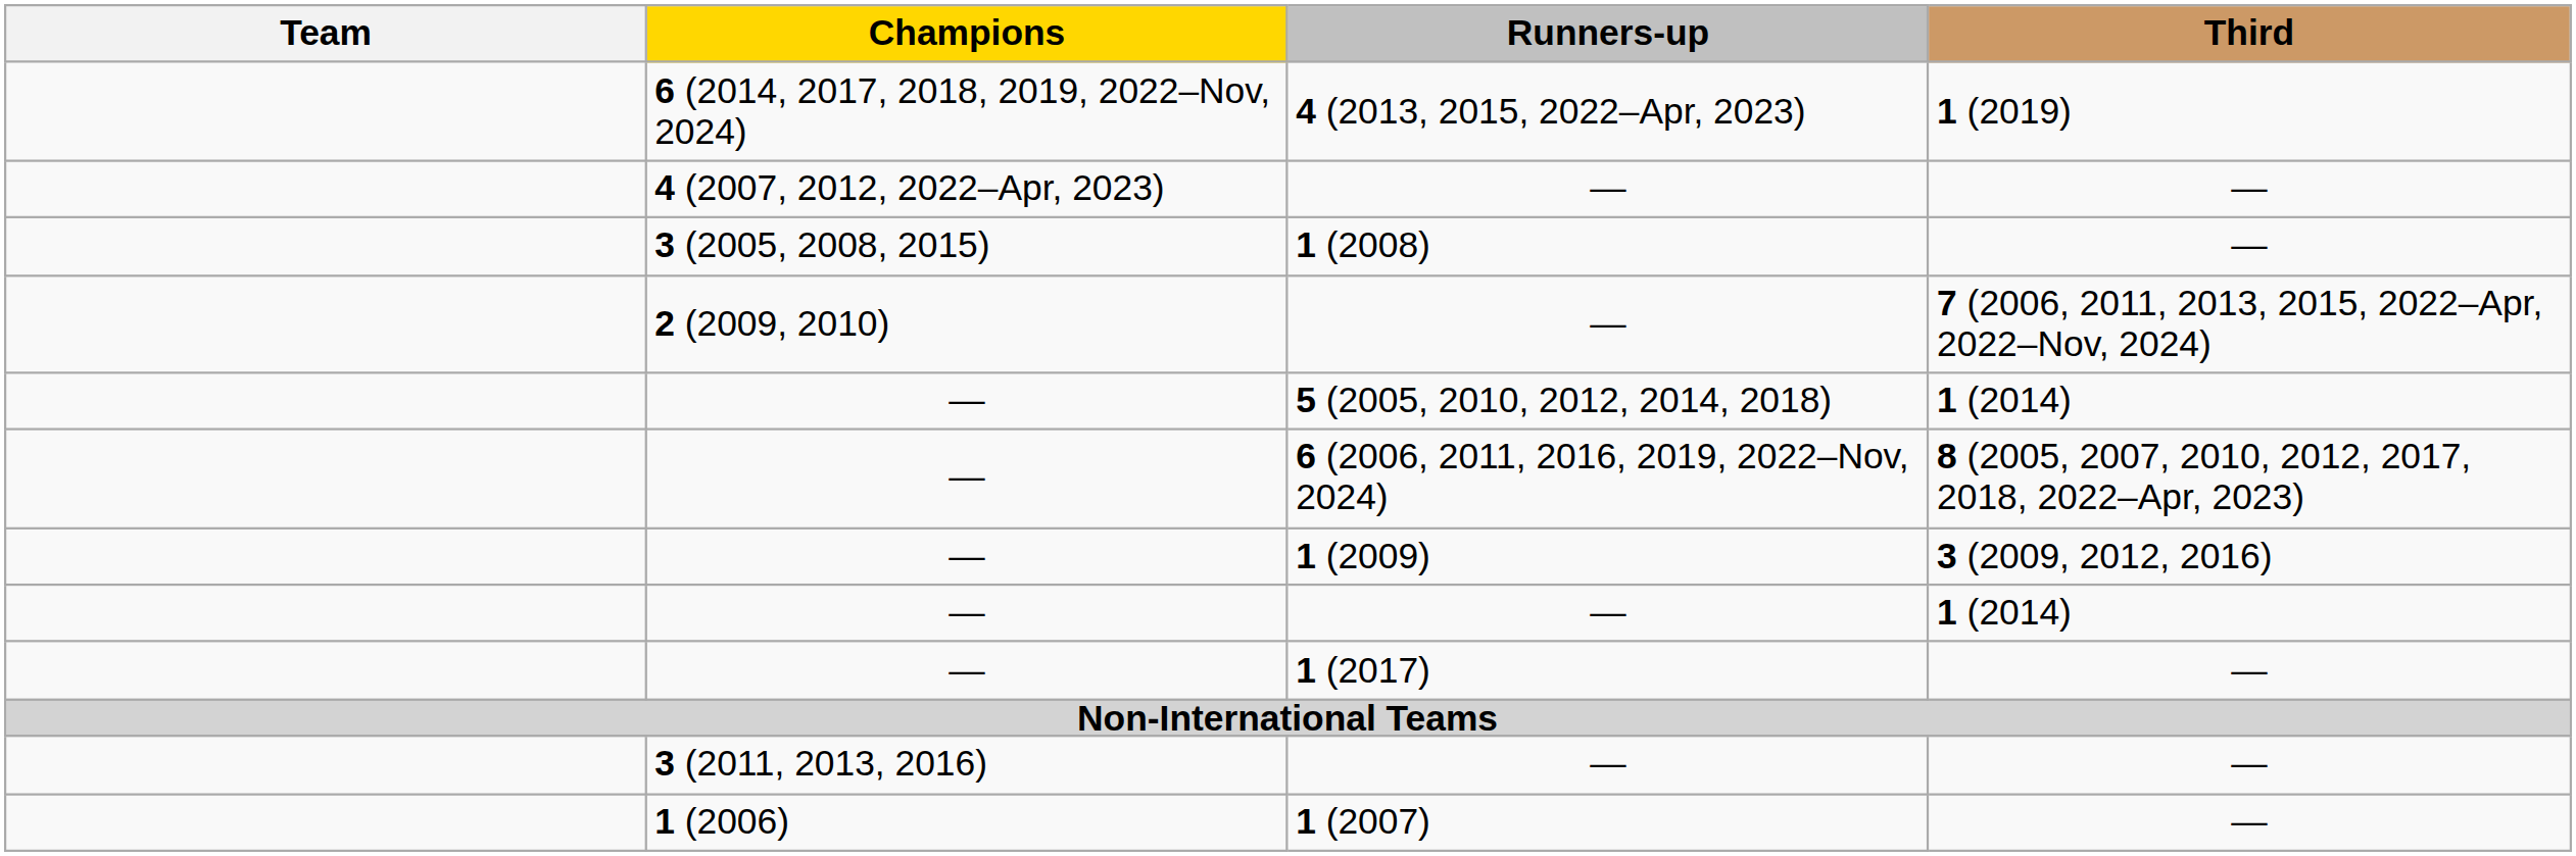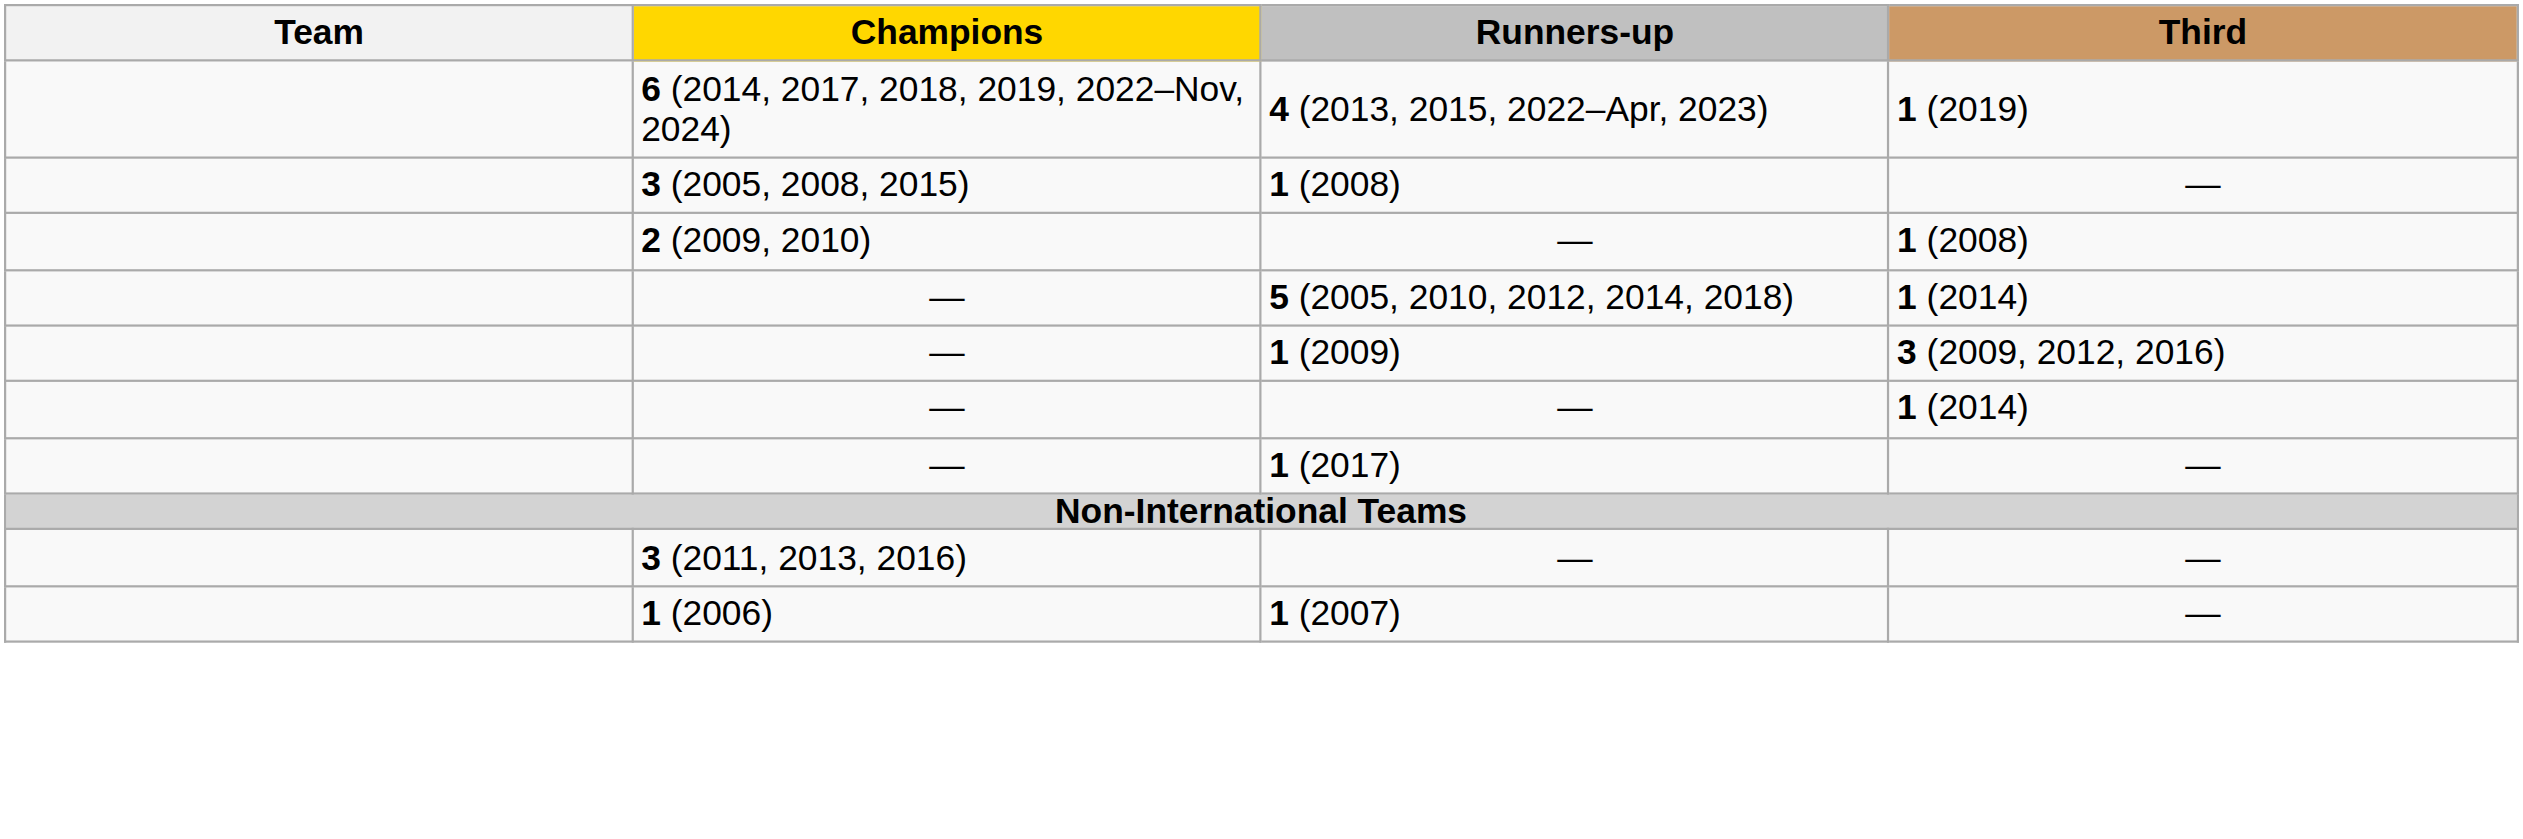- row: 4 (2007, 2012, 2022–Apr, 2023) | — | —
2 (2009, 2010) / — | Third: 7 (2006, 2011, 2013, 2015, 2022–Apr, 2022–Nov, 2024) -> 1 (2008)
- row: — | 6 (2006, 2011, 2016, 2019, 2022–Nov, 2024) | 8 (2005, 2007, 2010, 2012, 2017, 2018, 2022–Apr, 2023)
